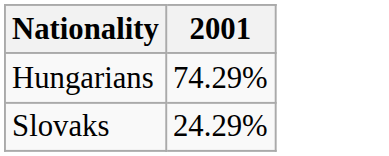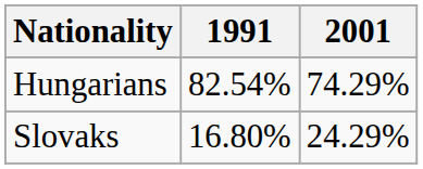+ column: 1991 | 82.54% | 16.80%
